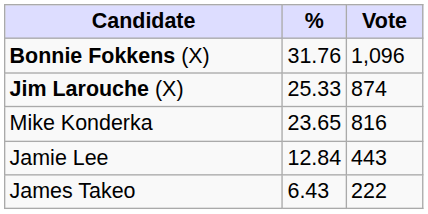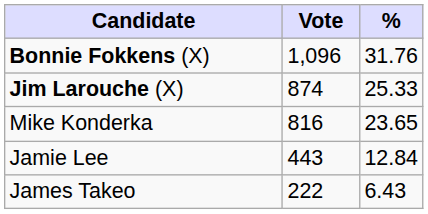columns swapped: Vote <-> %
